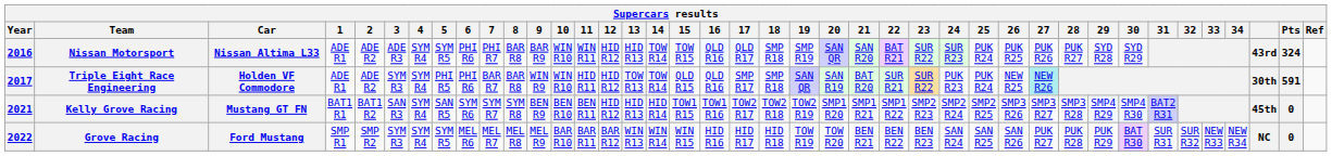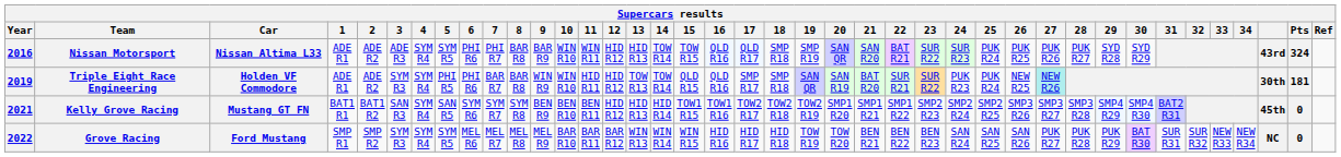Triple Eight Race Engineering | Year: 2017 -> 2019
Triple Eight Race Engineering | Pts: 591 -> 181
